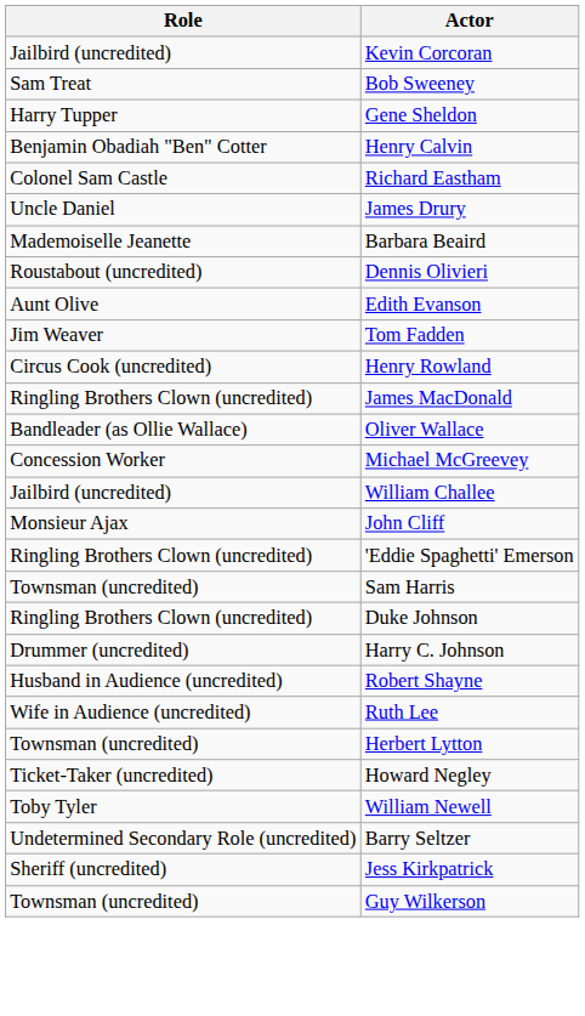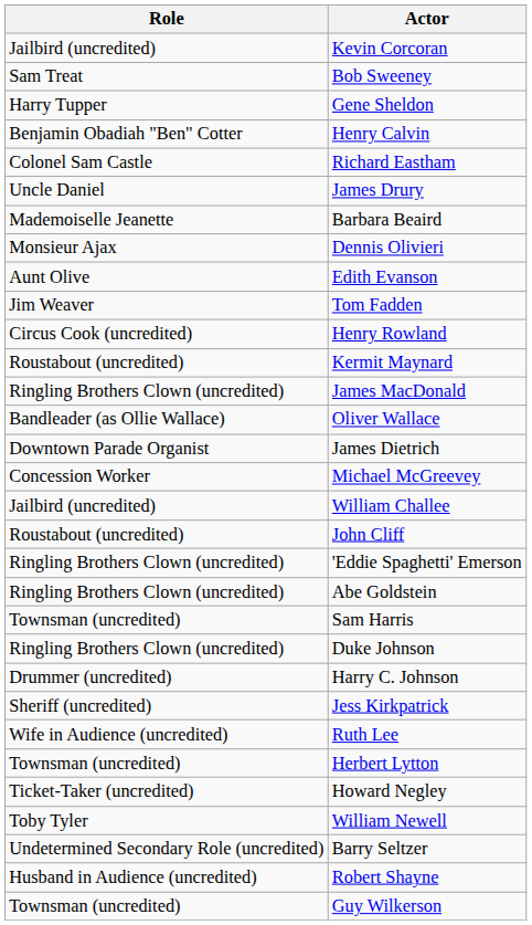Dennis Olivieri | Role: Roustabout (uncredited) -> Monsieur Ajax
+ row: Roustabout (uncredited) | Kermit Maynard
+ row: Downtown Parade Organist | James Dietrich
John Cliff | Role: Monsieur Ajax -> Roustabout (uncredited)
+ row: Ringling Brothers Clown (uncredited) | Abe Goldstein
rows swapped: Jess Kirkpatrick <-> Robert Shayne
